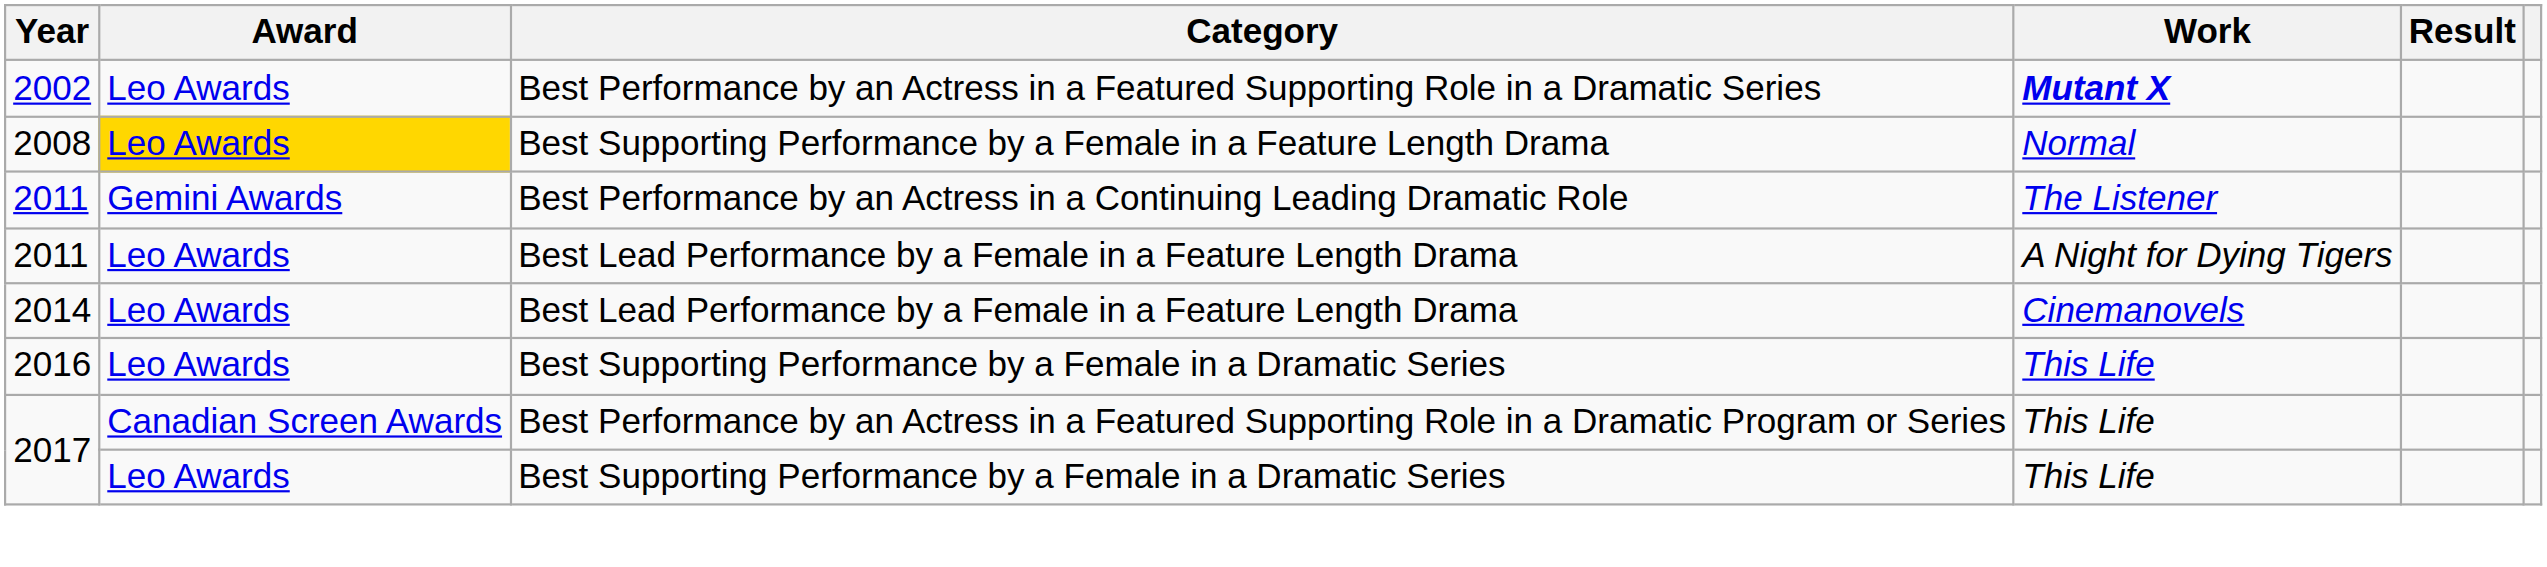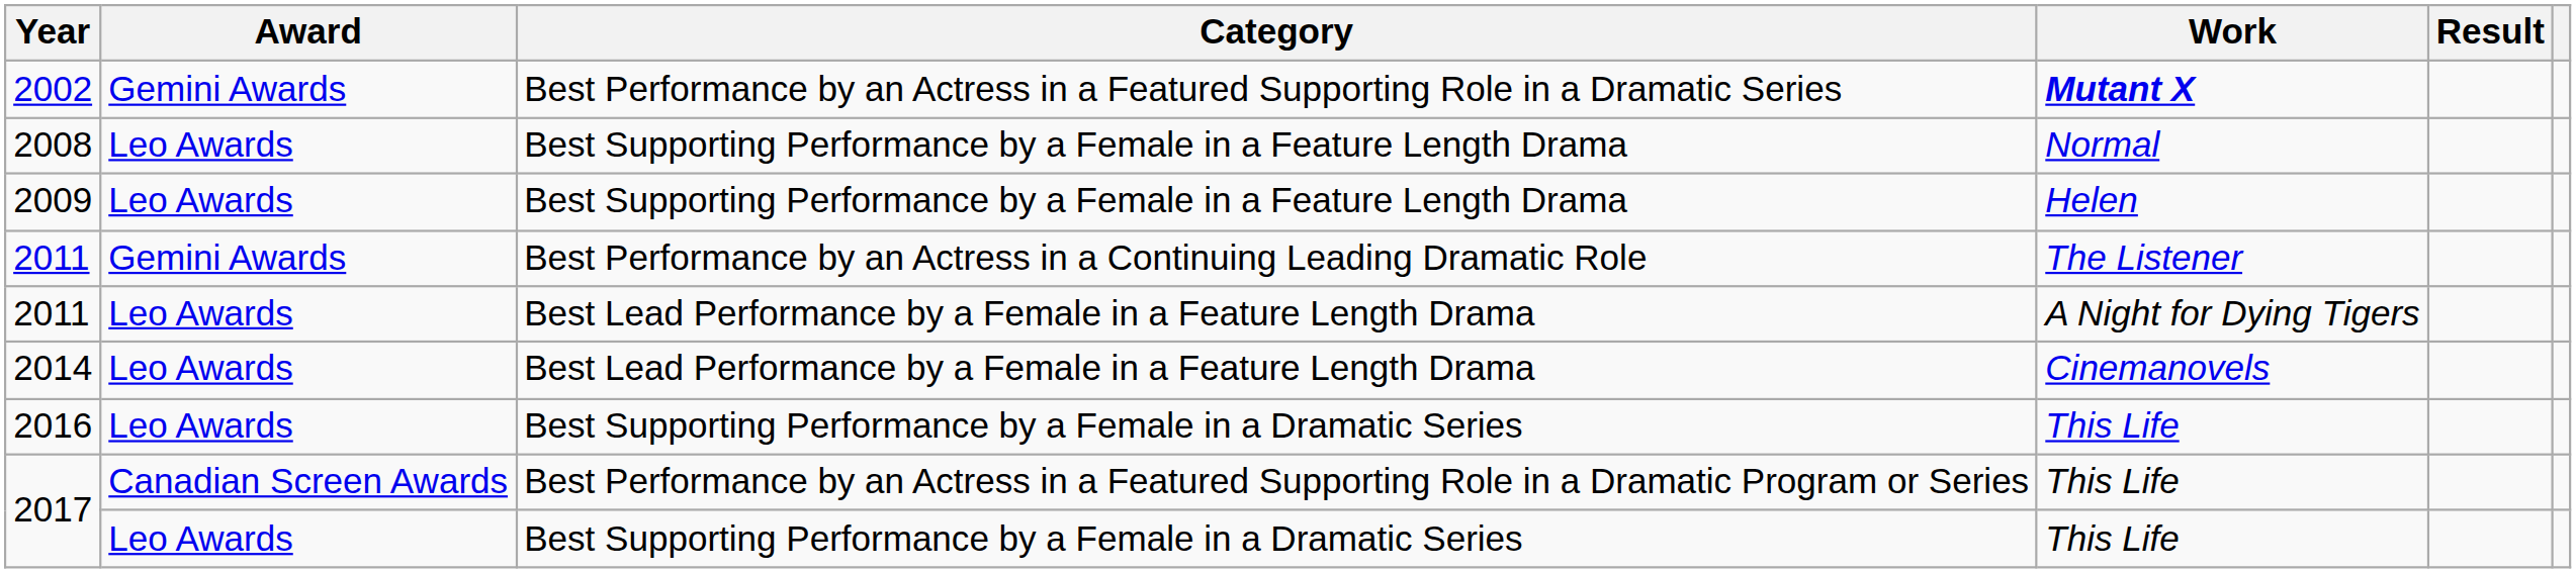2002 | Award: Leo Awards -> Gemini Awards
2008 | Award: gold background -> no background
+ row: 2009 | Leo Awards | Best Supporting Performance by a Female in a Feature Length Drama | Helen
